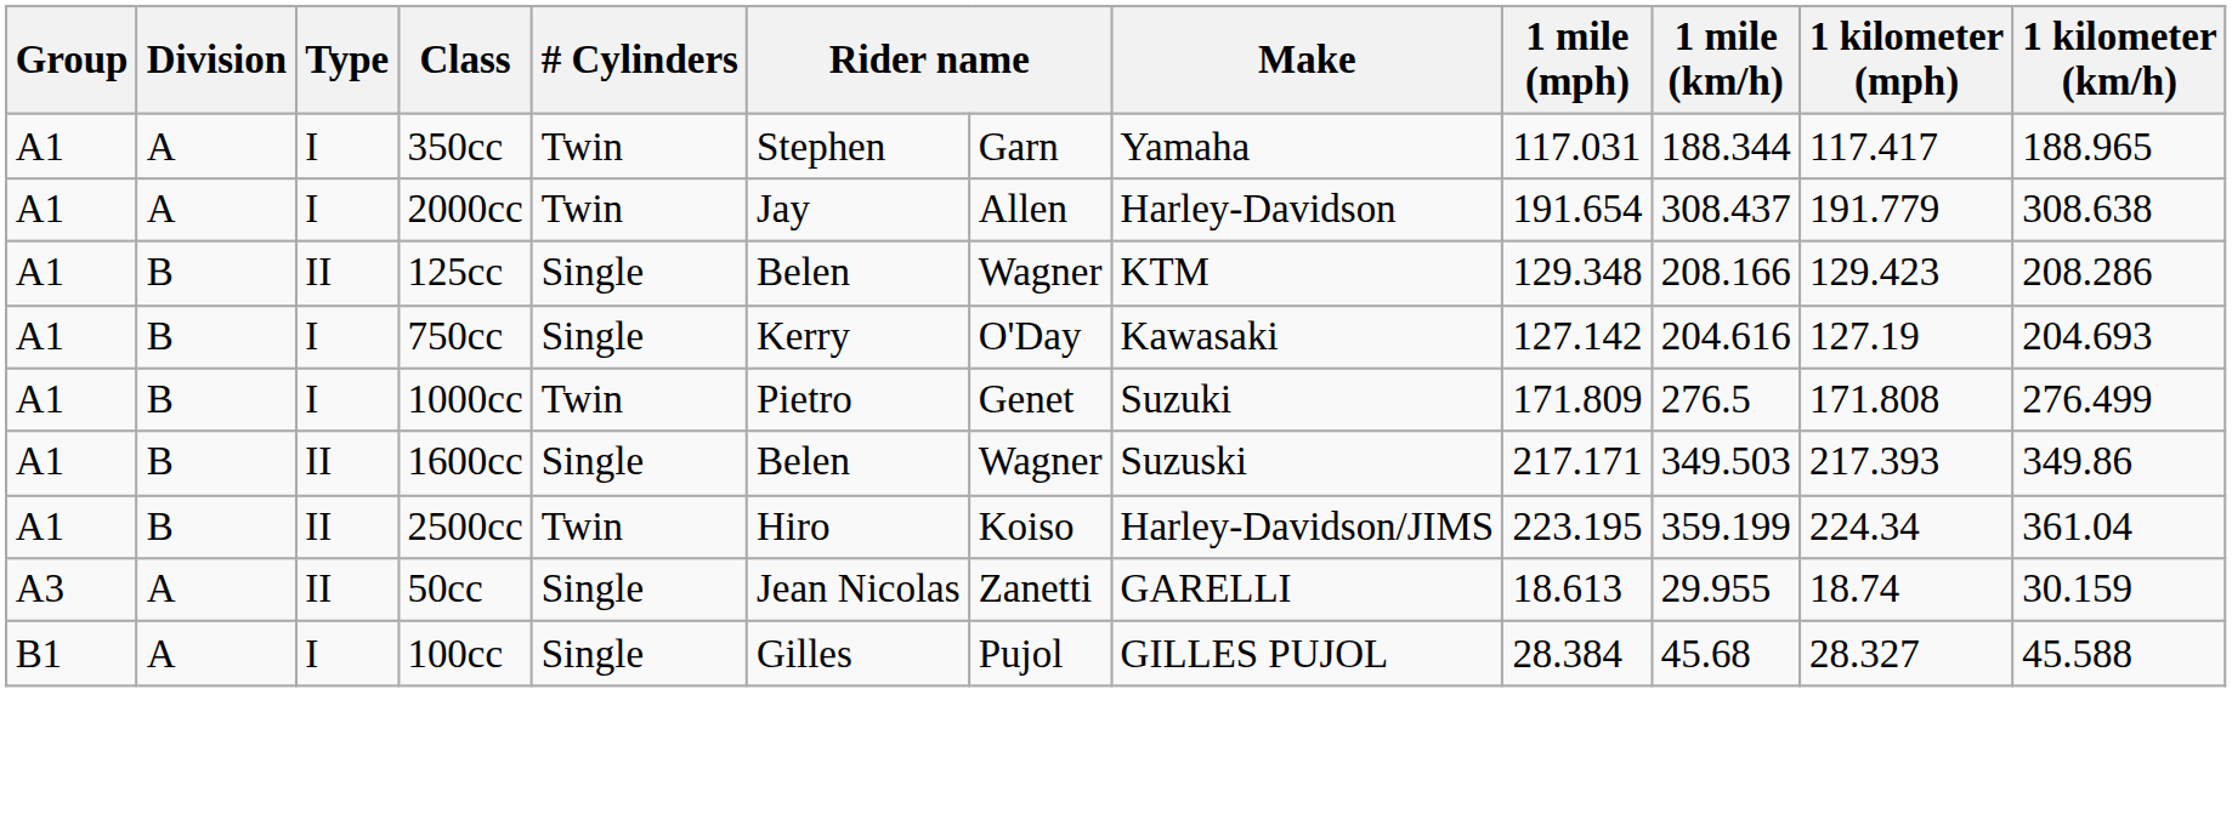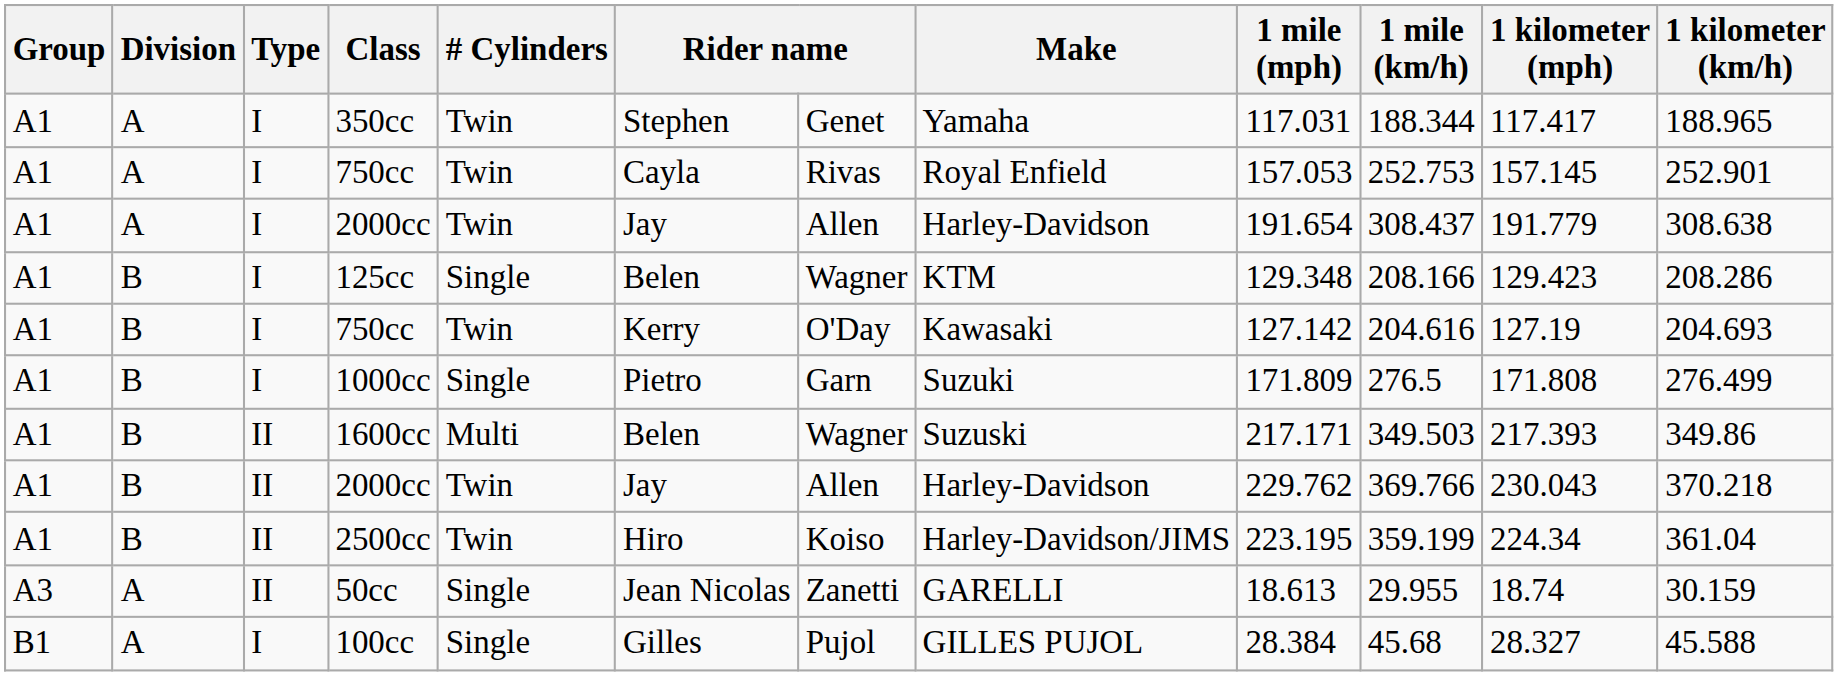350cc | column 7: Garn -> Genet
+ row: A1 | A | I | 750cc | Twin | Cayla | Rivas | Royal Enfield | 157.053 | 252.753 | 157.145 | 252.901
125cc | Type: II -> I
B / 750cc | # Cylinders: Single -> Twin
1000cc | # Cylinders: Twin -> Single
1000cc | column 7: Genet -> Garn
1600cc | # Cylinders: Single -> Multi
+ row: A1 | B | II | 2000cc | Twin | Jay | Allen | Harley-Davidson | 229.762 | 369.766 | 230.043 | 370.218
